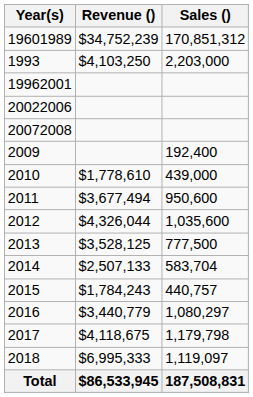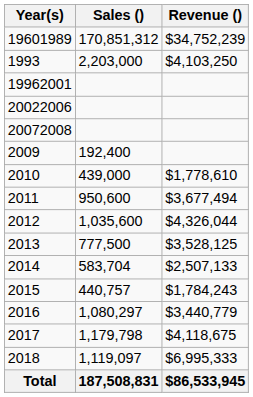columns swapped: Sales () <-> Revenue ()
